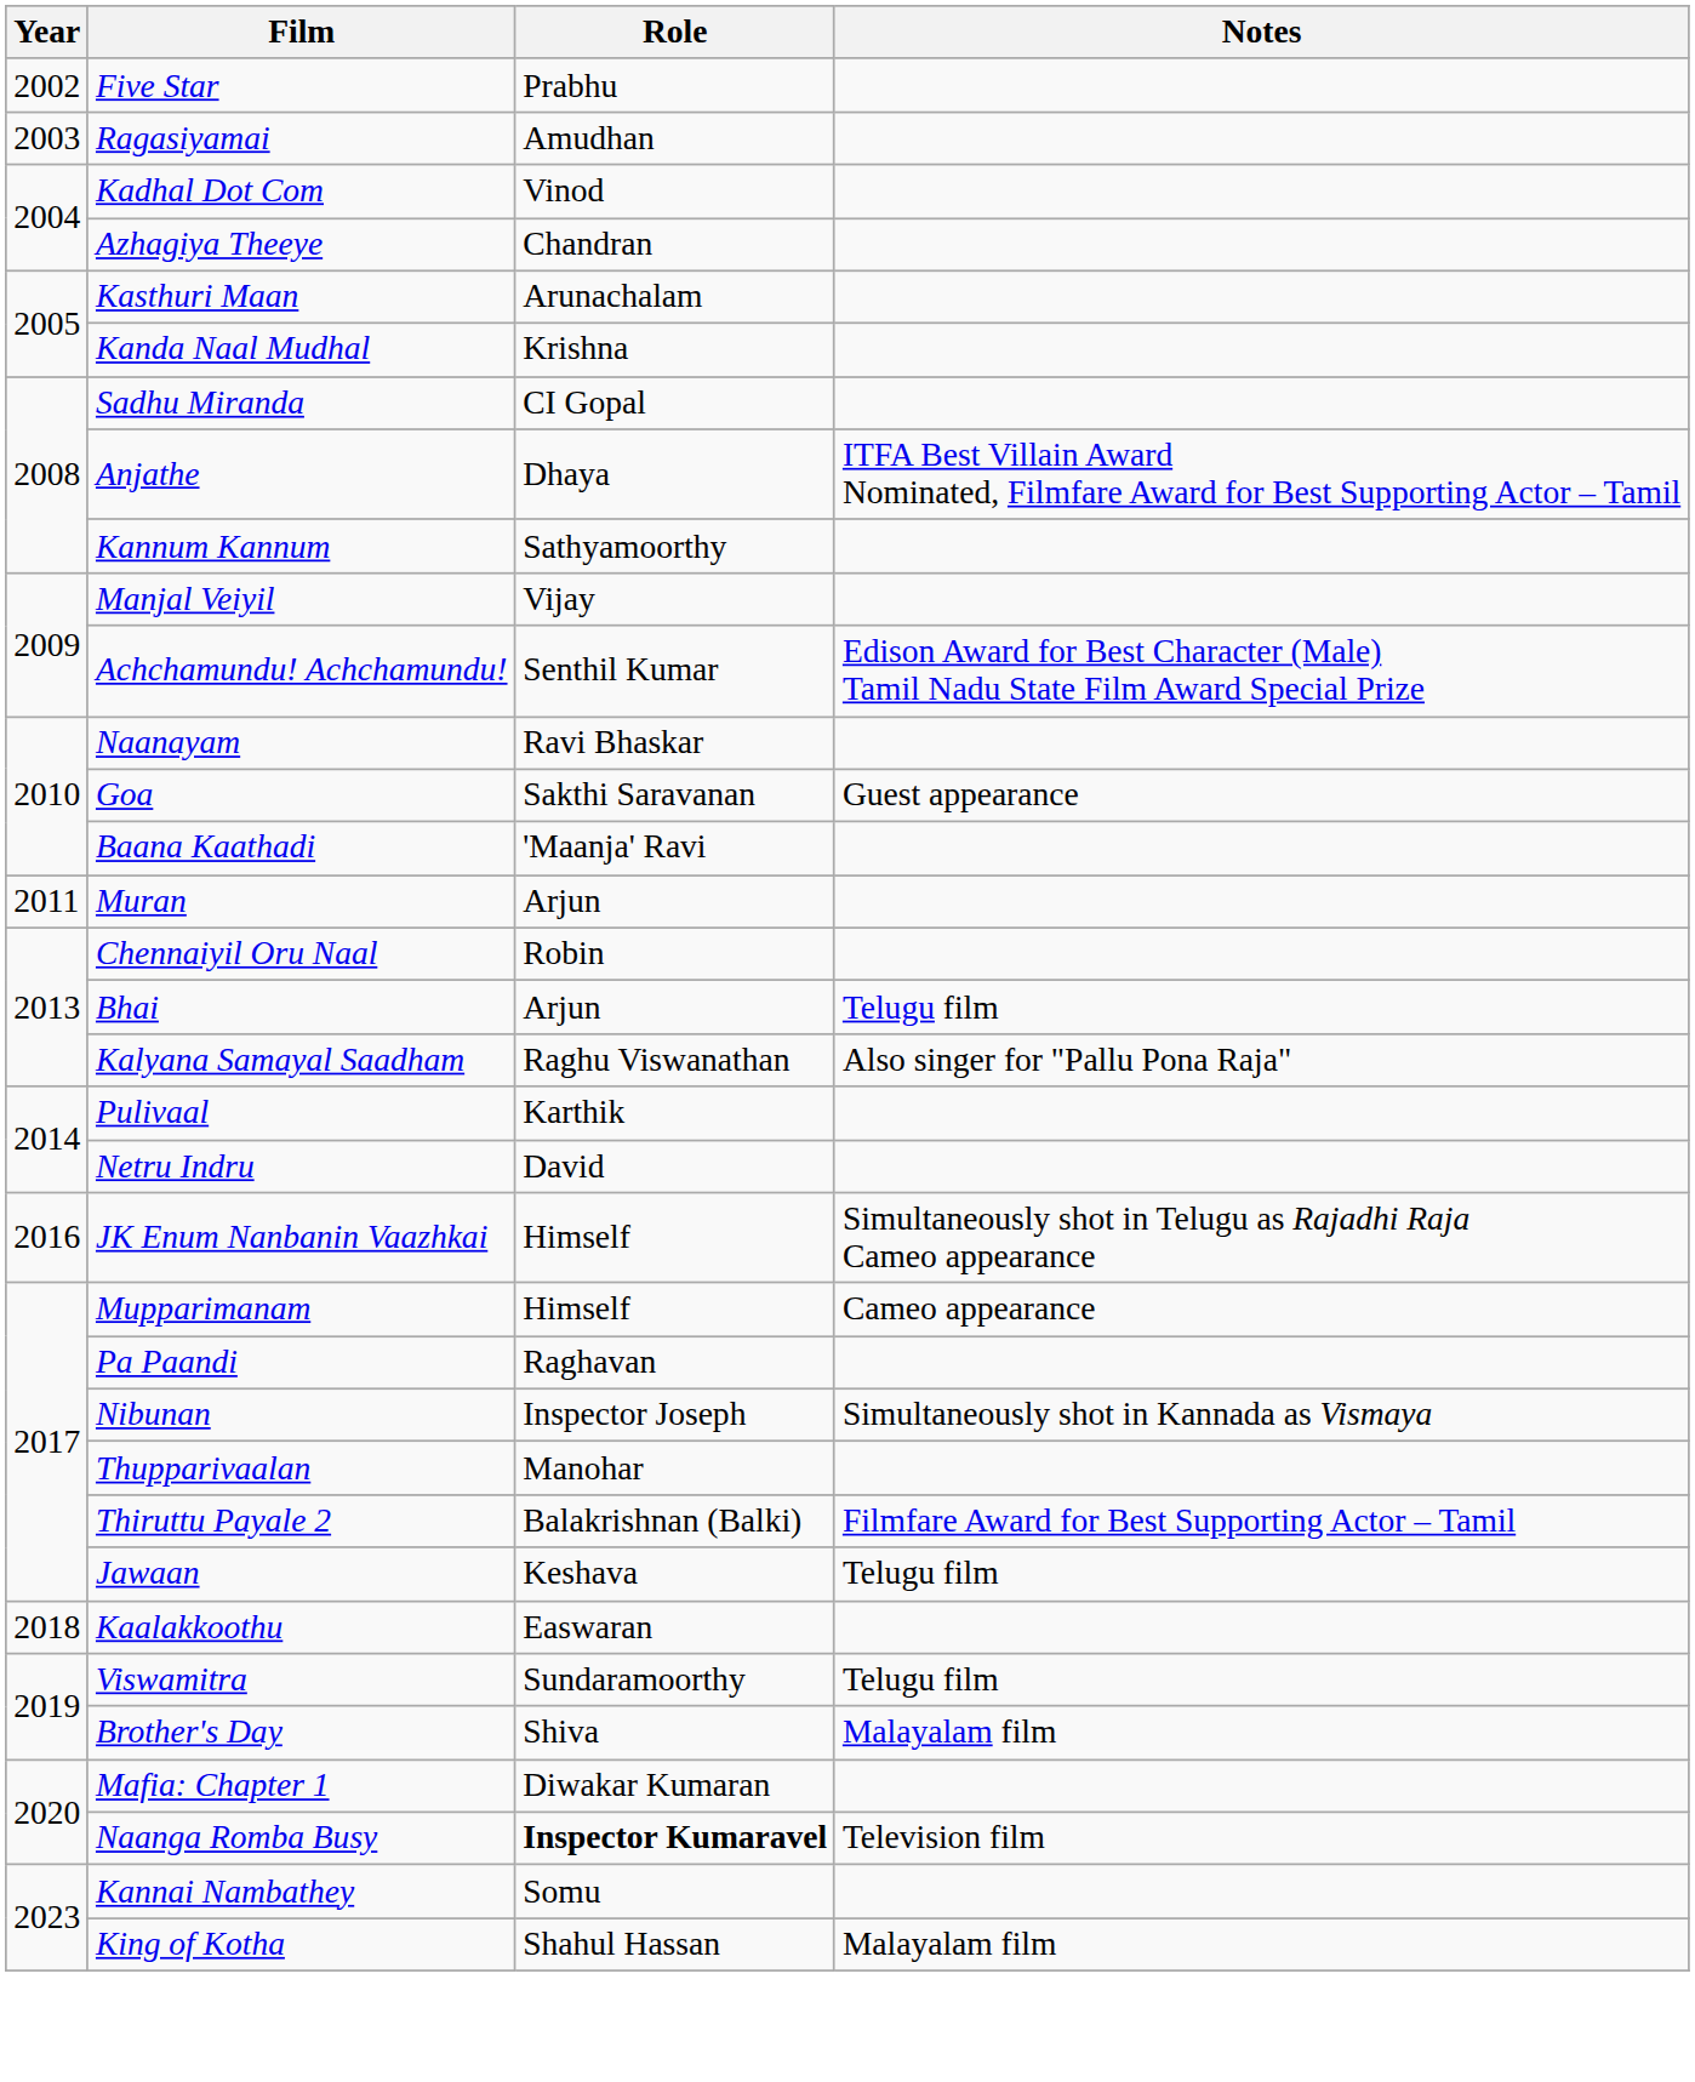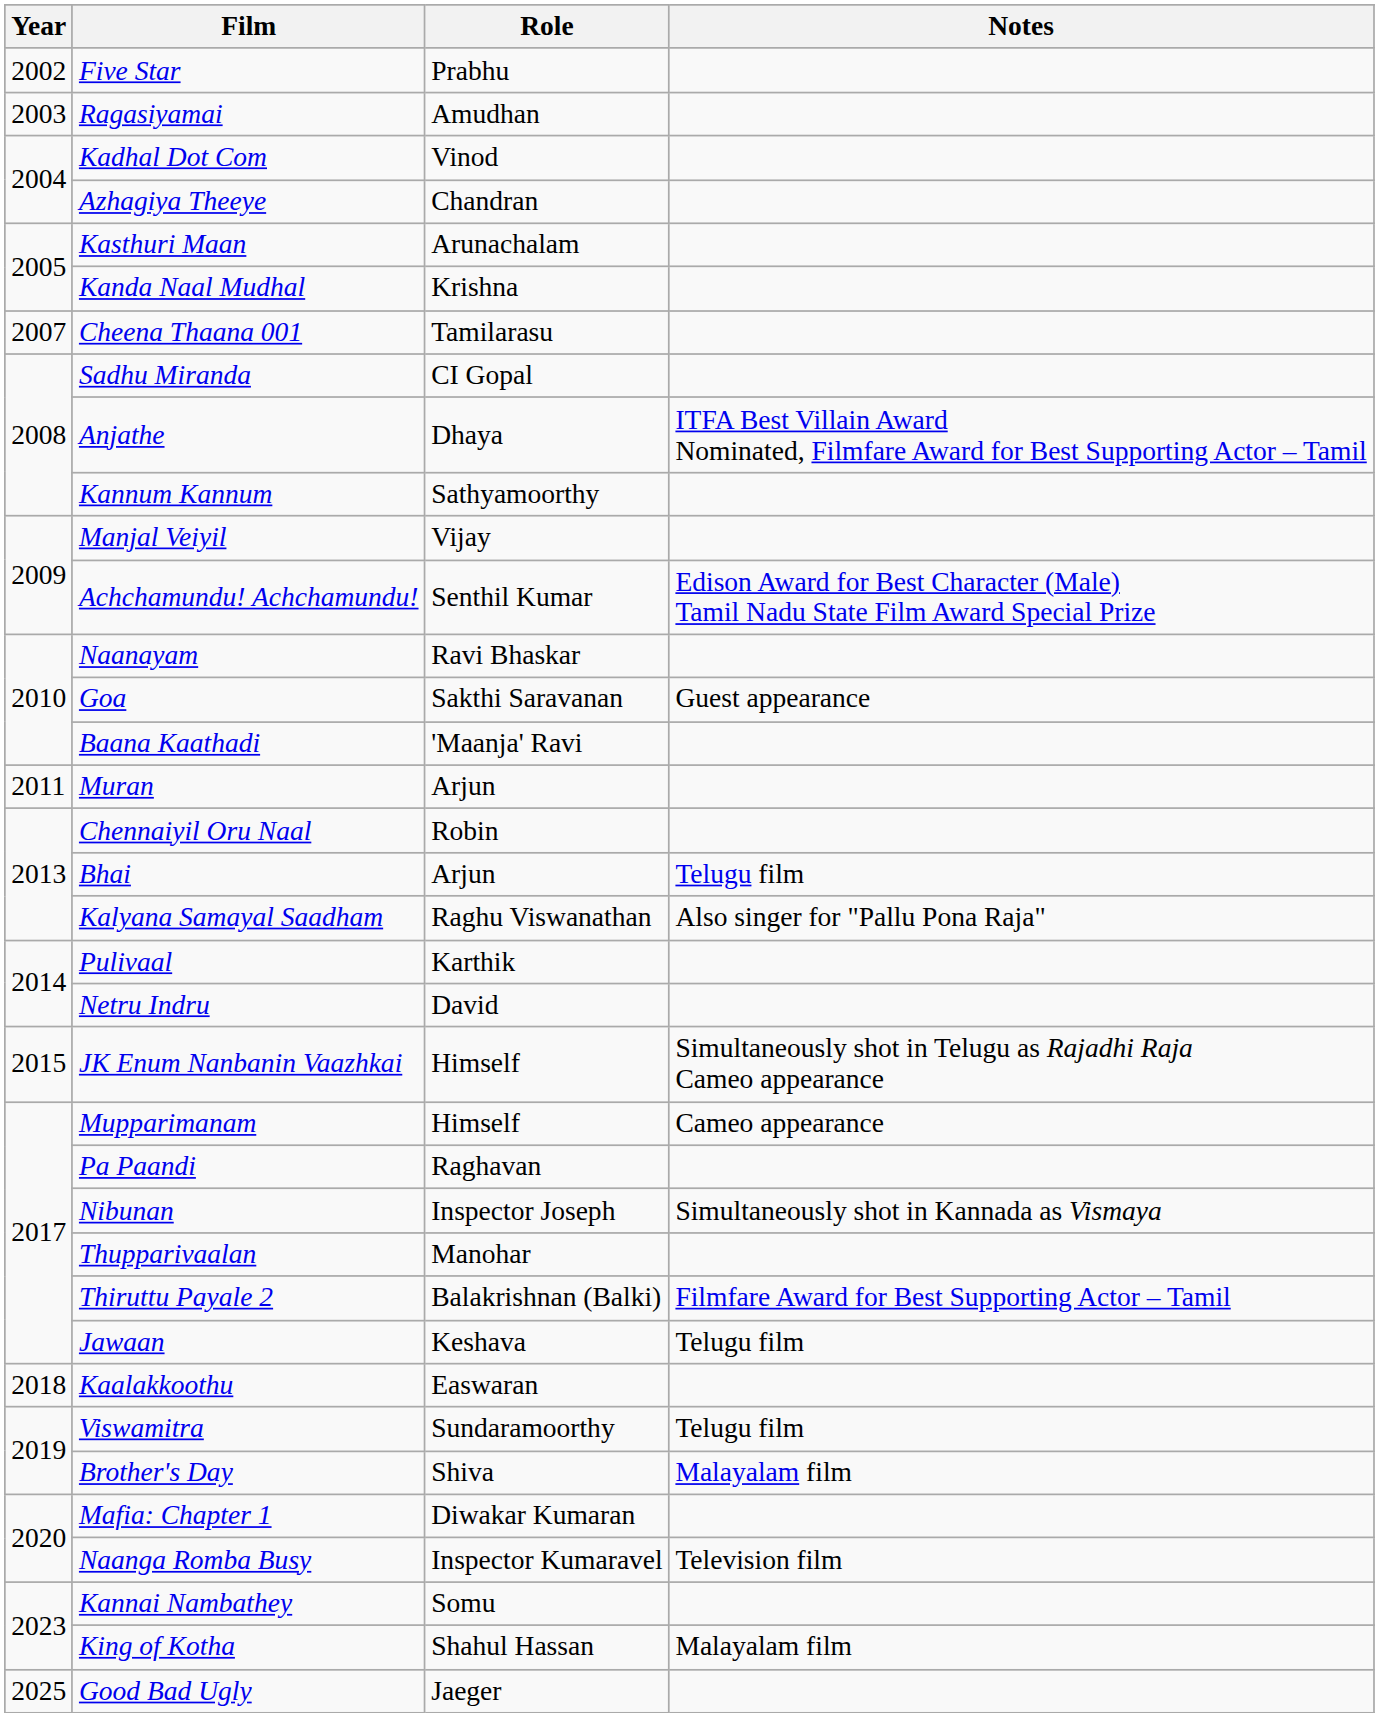+ row: 2007 | Cheena Thaana 001 | Tamilarasu
JK Enum Nanbanin Vaazhkai | Year: 2016 -> 2015
Naanga Romba Busy | Role: bold -> normal
+ row: 2025 | Good Bad Ugly | Jaeger
